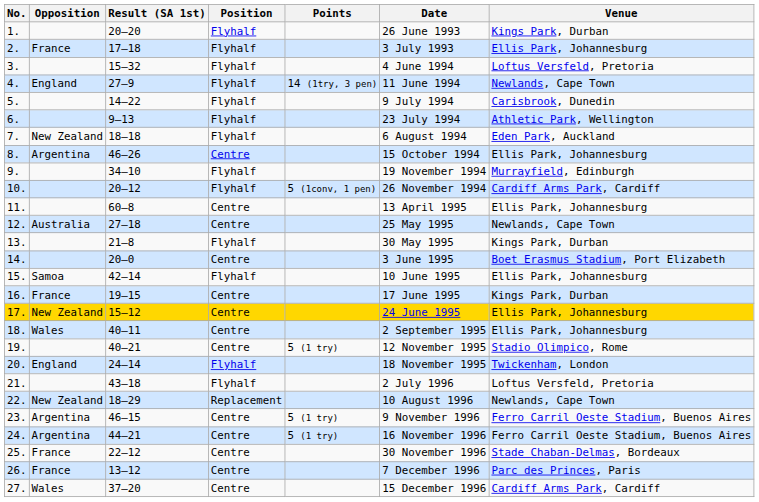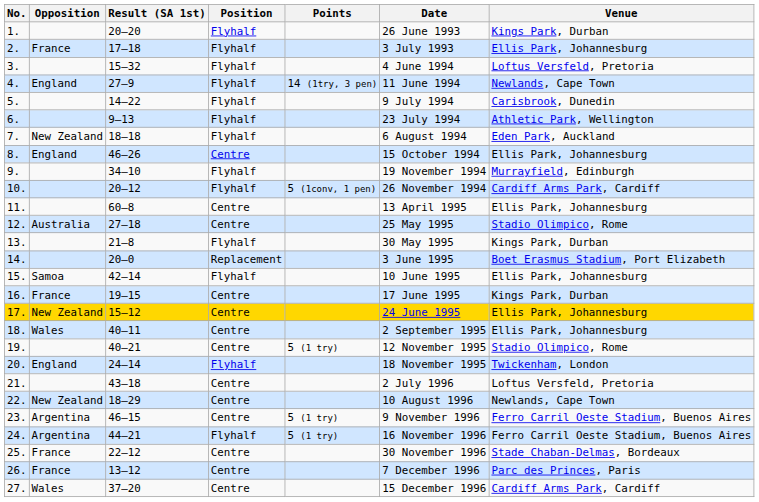8. | Opposition: Argentina -> England
12. | Venue: Newlands, Cape Town -> Stadio Olimpico, Rome
14. | Position: Centre -> Replacement
21. | Position: Flyhalf -> Centre
22. | Position: Replacement -> Centre
24. | Position: Centre -> Flyhalf
